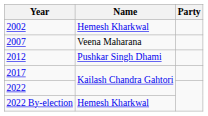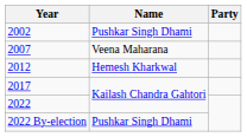2002 | Name: Hemesh Kharkwal -> Pushkar Singh Dhami
2012 | Name: Pushkar Singh Dhami -> Hemesh Kharkwal
2022 By-election | Name: Hemesh Kharkwal -> Pushkar Singh Dhami
